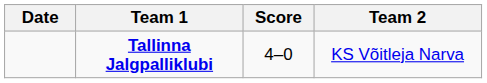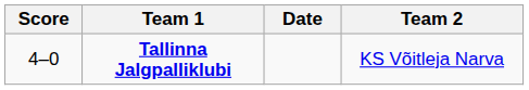columns swapped: Date <-> Score
